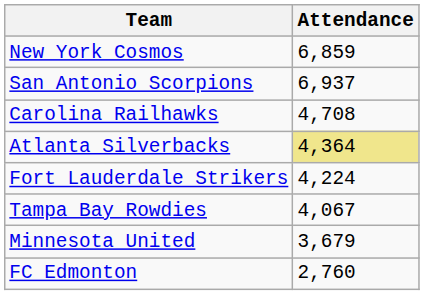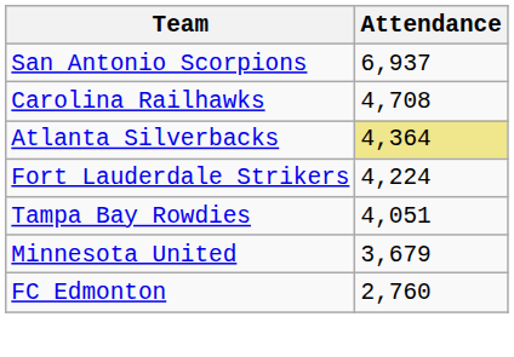- row: New York Cosmos | 6,859
Tampa Bay Rowdies | Attendance: 4,067 -> 4,051
